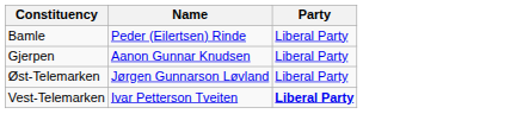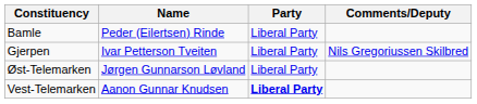+ column: Comments/Deputy | Nils Gregoriussen Skilbred
Gjerpen | Name: Aanon Gunnar Knudsen -> Ivar Petterson Tveiten
Vest-Telemarken | Name: Ivar Petterson Tveiten -> Aanon Gunnar Knudsen
